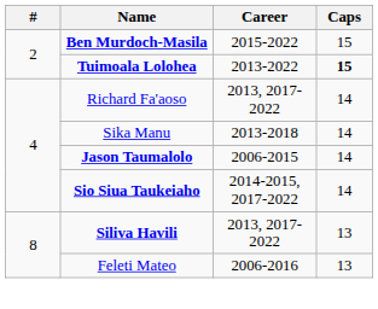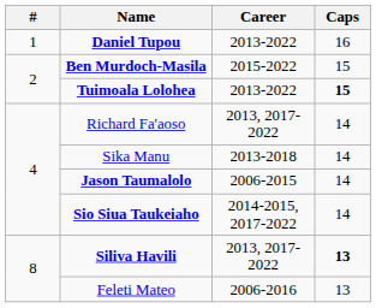+ row: 1 | Daniel Tupou | 2013-2022 | 16
Siliva Havili | Caps: normal -> bold
